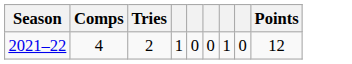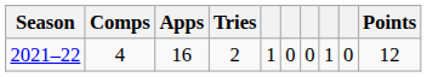+ column: Apps | 16
